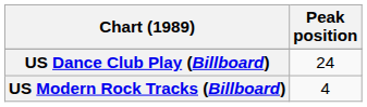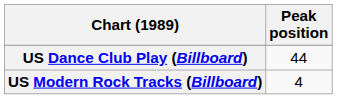US Dance Club Play (Billboard) | Peak position: 24 -> 44
